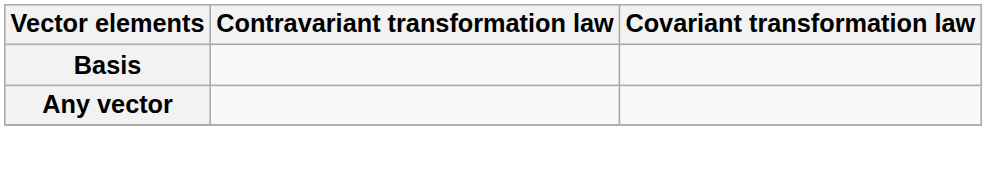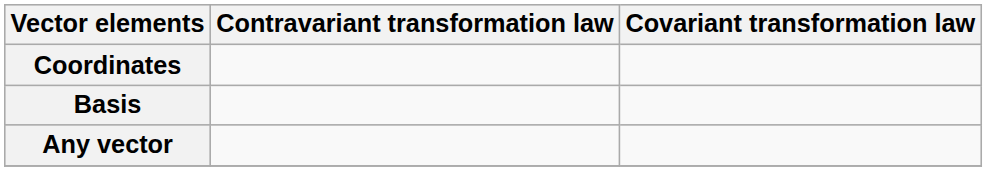+ row: Coordinates
